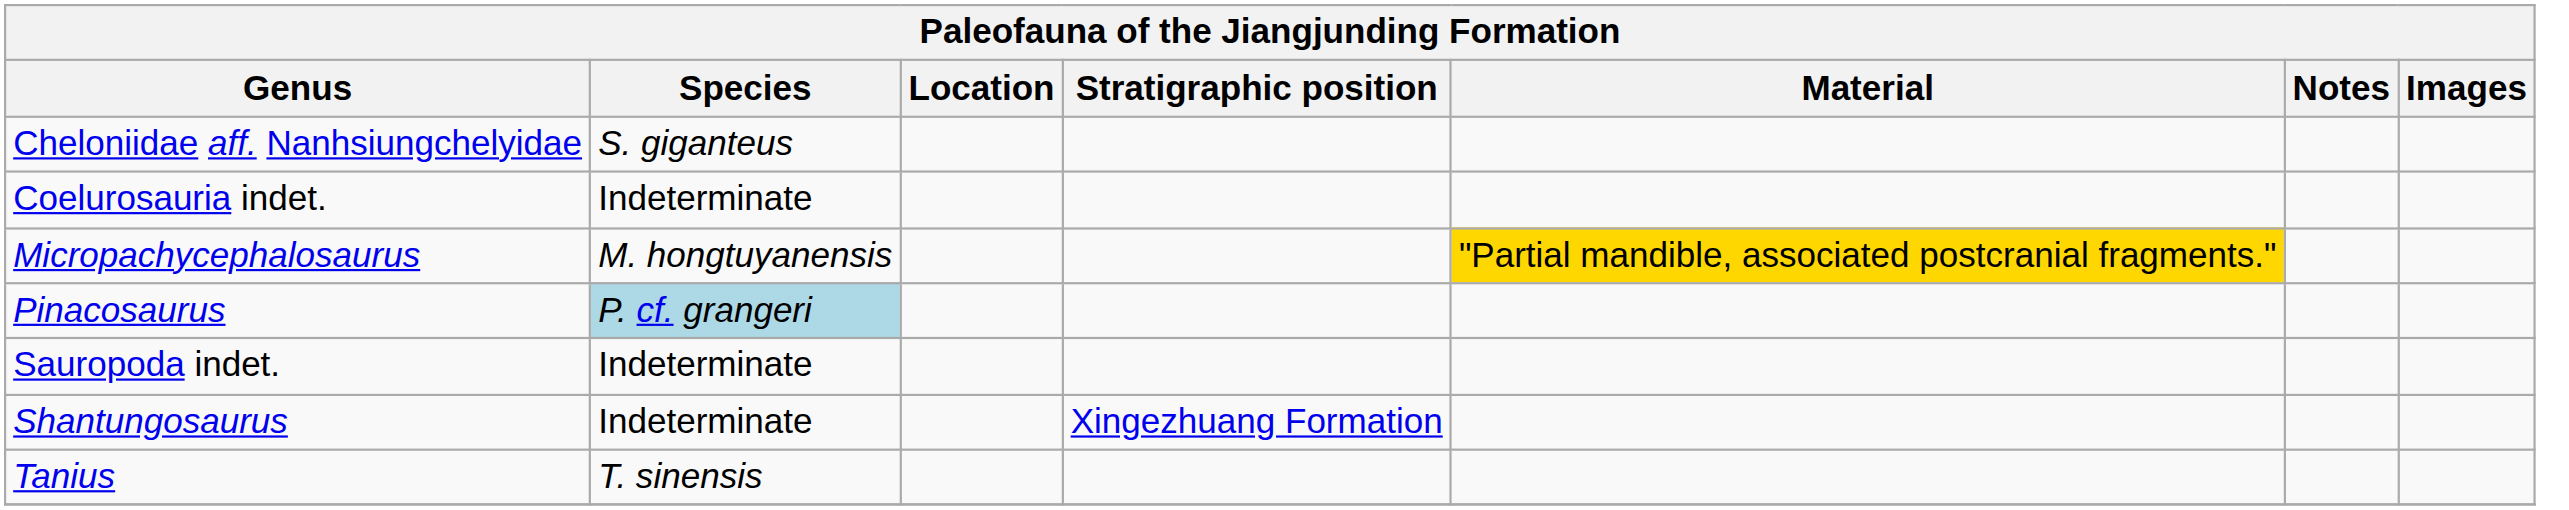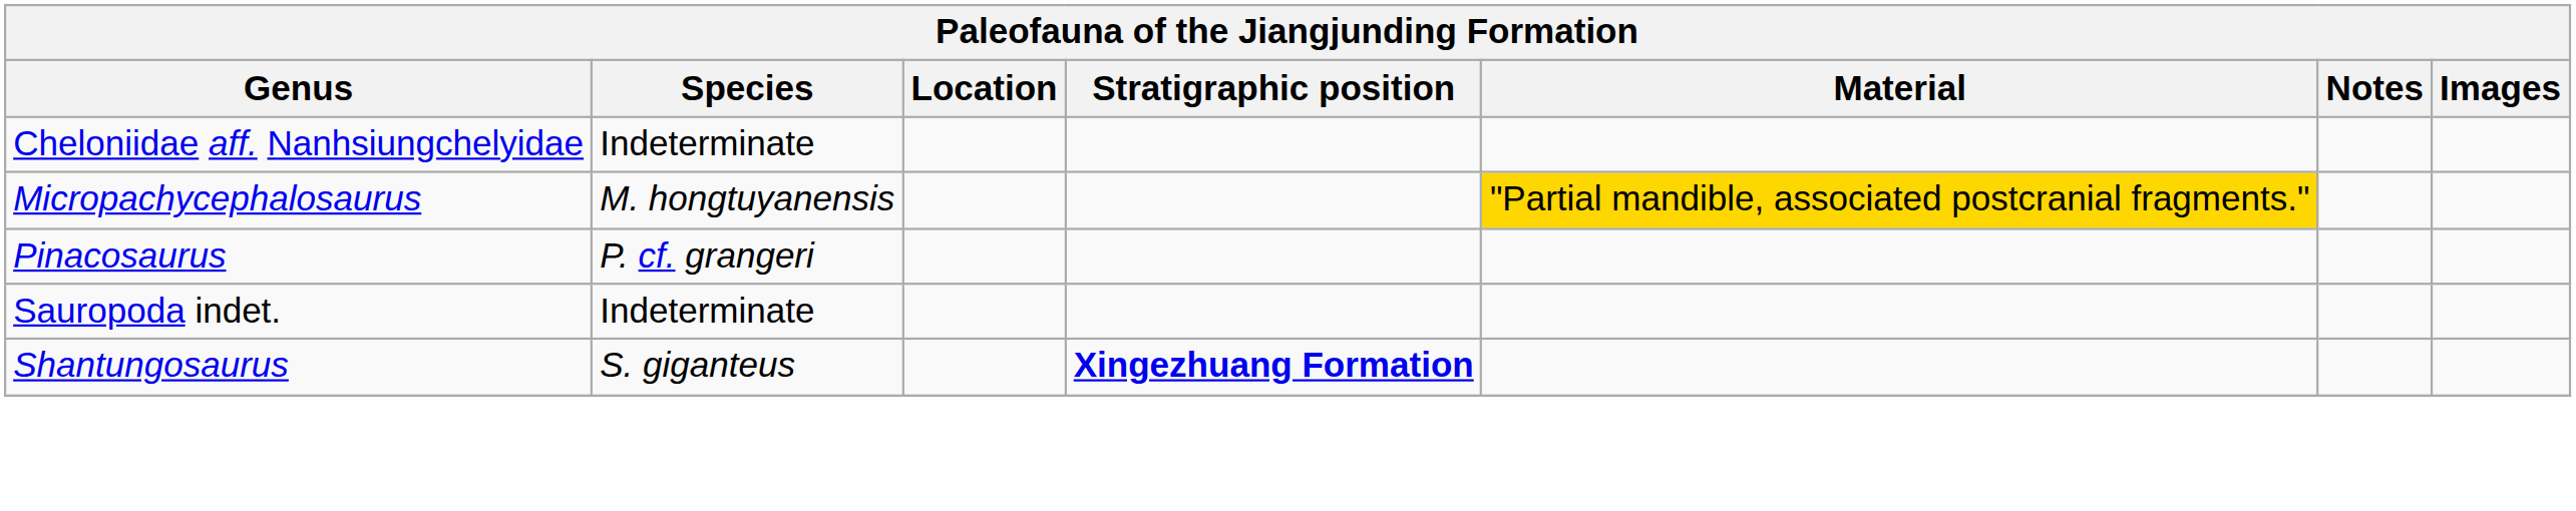Cheloniidae aff. Nanhsiungchelyidae | Species: S. giganteus -> Indeterminate
- row: Coelurosauria indet. | Indeterminate
Pinacosaurus | Species: lightblue background -> no background
Shantungosaurus | Species: Indeterminate -> S. giganteus
Shantungosaurus | Stratigraphic position: normal -> bold
- row: Tanius | T. sinensis
